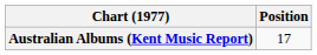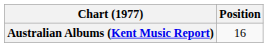Australian Albums (Kent Music Report) | Position: 17 -> 16
